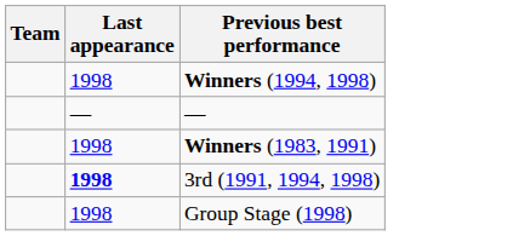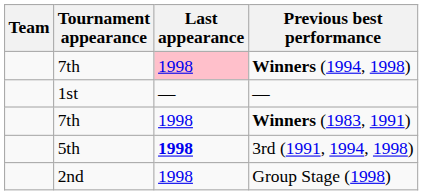+ column: Tournament appearance | 7th | 1st | 7th | 5th | 2nd
Winners (1994, 1998) | Last appearance: no background -> pink background
